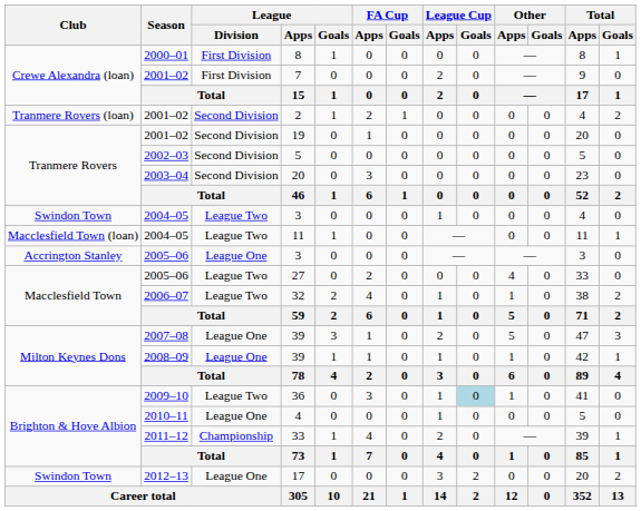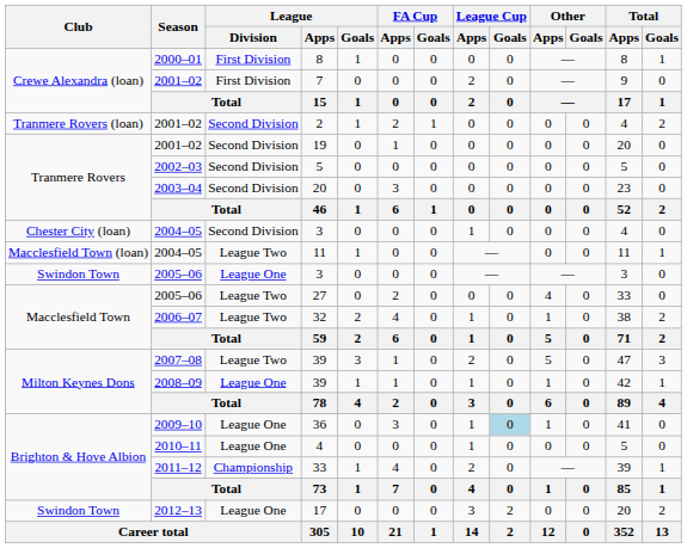2004–05 / 3 | Club: Swindon Town -> Chester City (loan)
2004–05 / 3 | League / Division: League Two -> Second Division
2005–06 / 3 | Club: Accrington Stanley -> Swindon Town
2007–08 / 39 | League / Division: League One -> League Two
36 | League / Division: League Two -> League One
